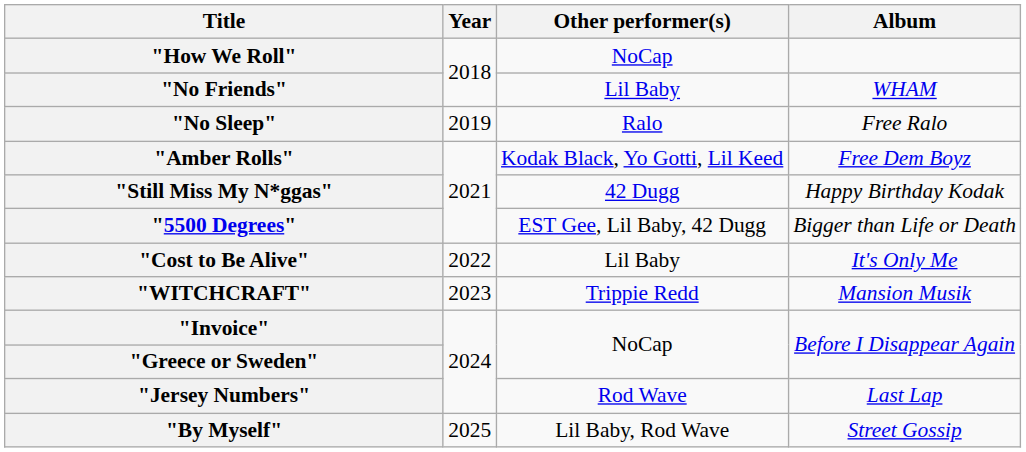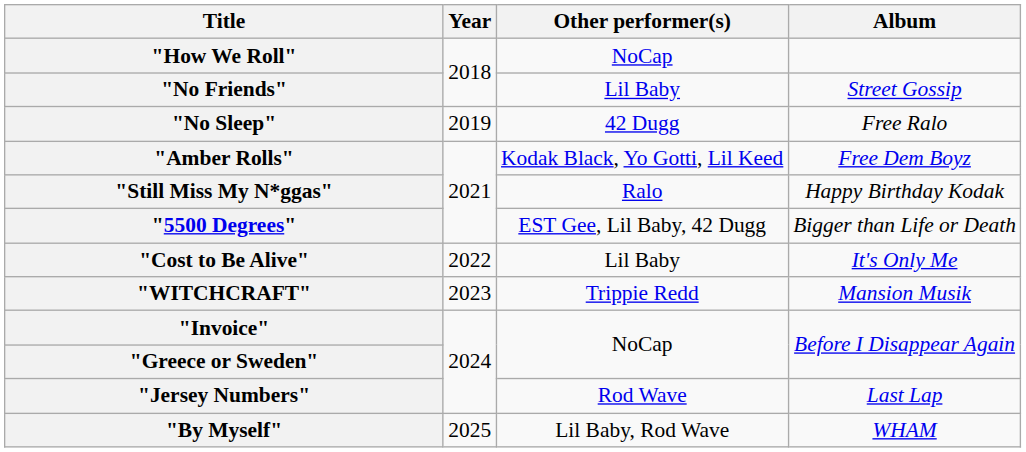"No Friends" | Album: WHAM -> Street Gossip
"No Sleep" | Other performer(s): Ralo -> 42 Dugg
"Still Miss My N*ggas" | Other performer(s): 42 Dugg -> Ralo
"By Myself" | Album: Street Gossip -> WHAM
